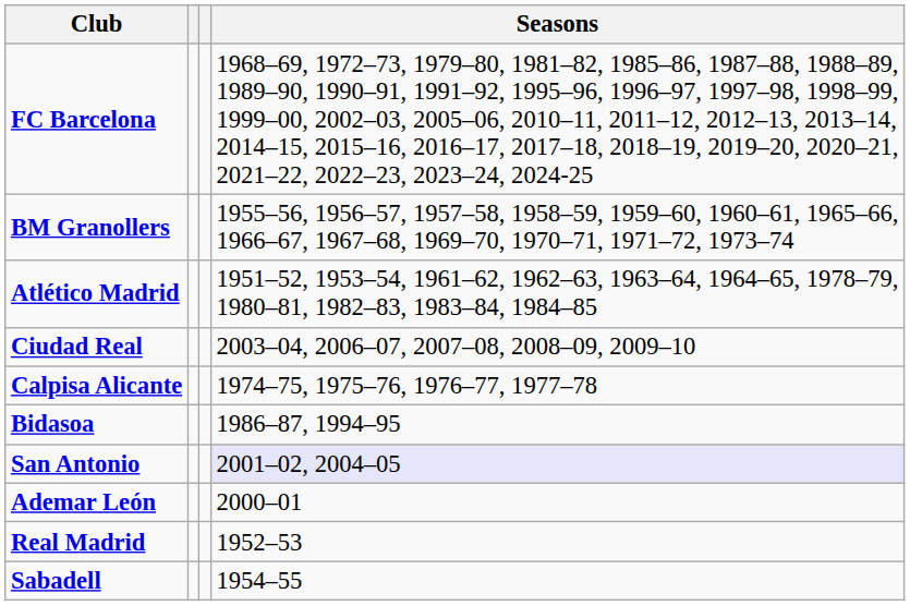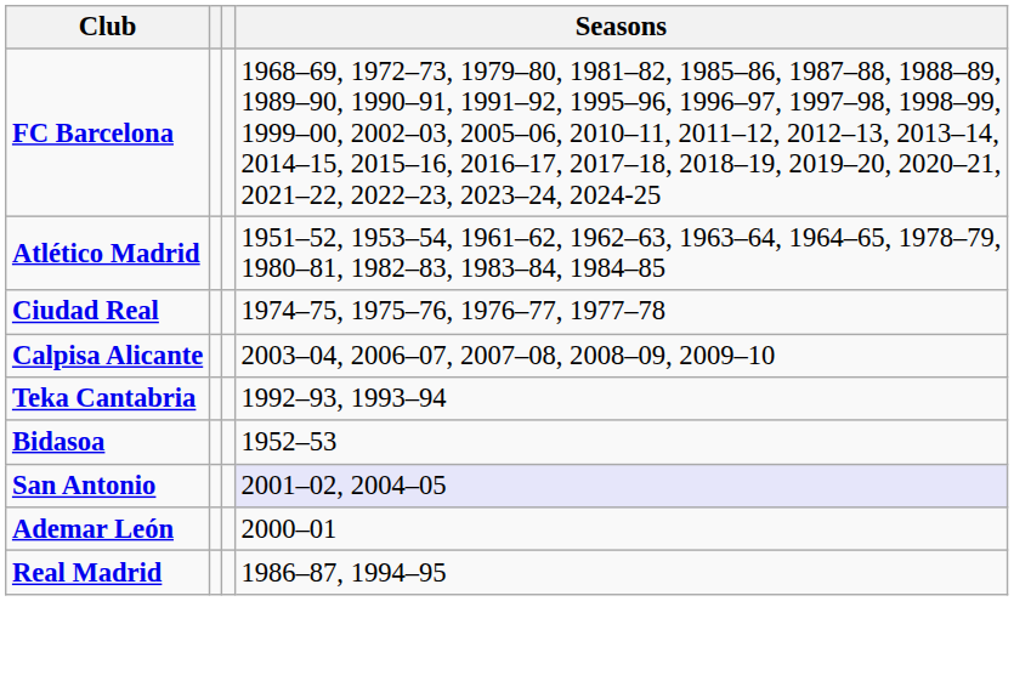- row: BM Granollers | 1955–56, 1956–57, 1957–58, 1958–59, 1959–60, 1960–61, 1965–66, 1966–67, 1967–68, 1969–70, 1970–71, 1971–72, 1973–74
Ciudad Real | Seasons: 2003–04, 2006–07, 2007–08, 2008–09, 2009–10 -> 1974–75, 1975–76, 1976–77, 1977–78
Calpisa Alicante | Seasons: 1974–75, 1975–76, 1976–77, 1977–78 -> 2003–04, 2006–07, 2007–08, 2008–09, 2009–10
+ row: Teka Cantabria | 1992–93, 1993–94
Bidasoa | Seasons: 1986–87, 1994–95 -> 1952–53
Real Madrid | Seasons: 1952–53 -> 1986–87, 1994–95
- row: Sabadell | 1954–55
